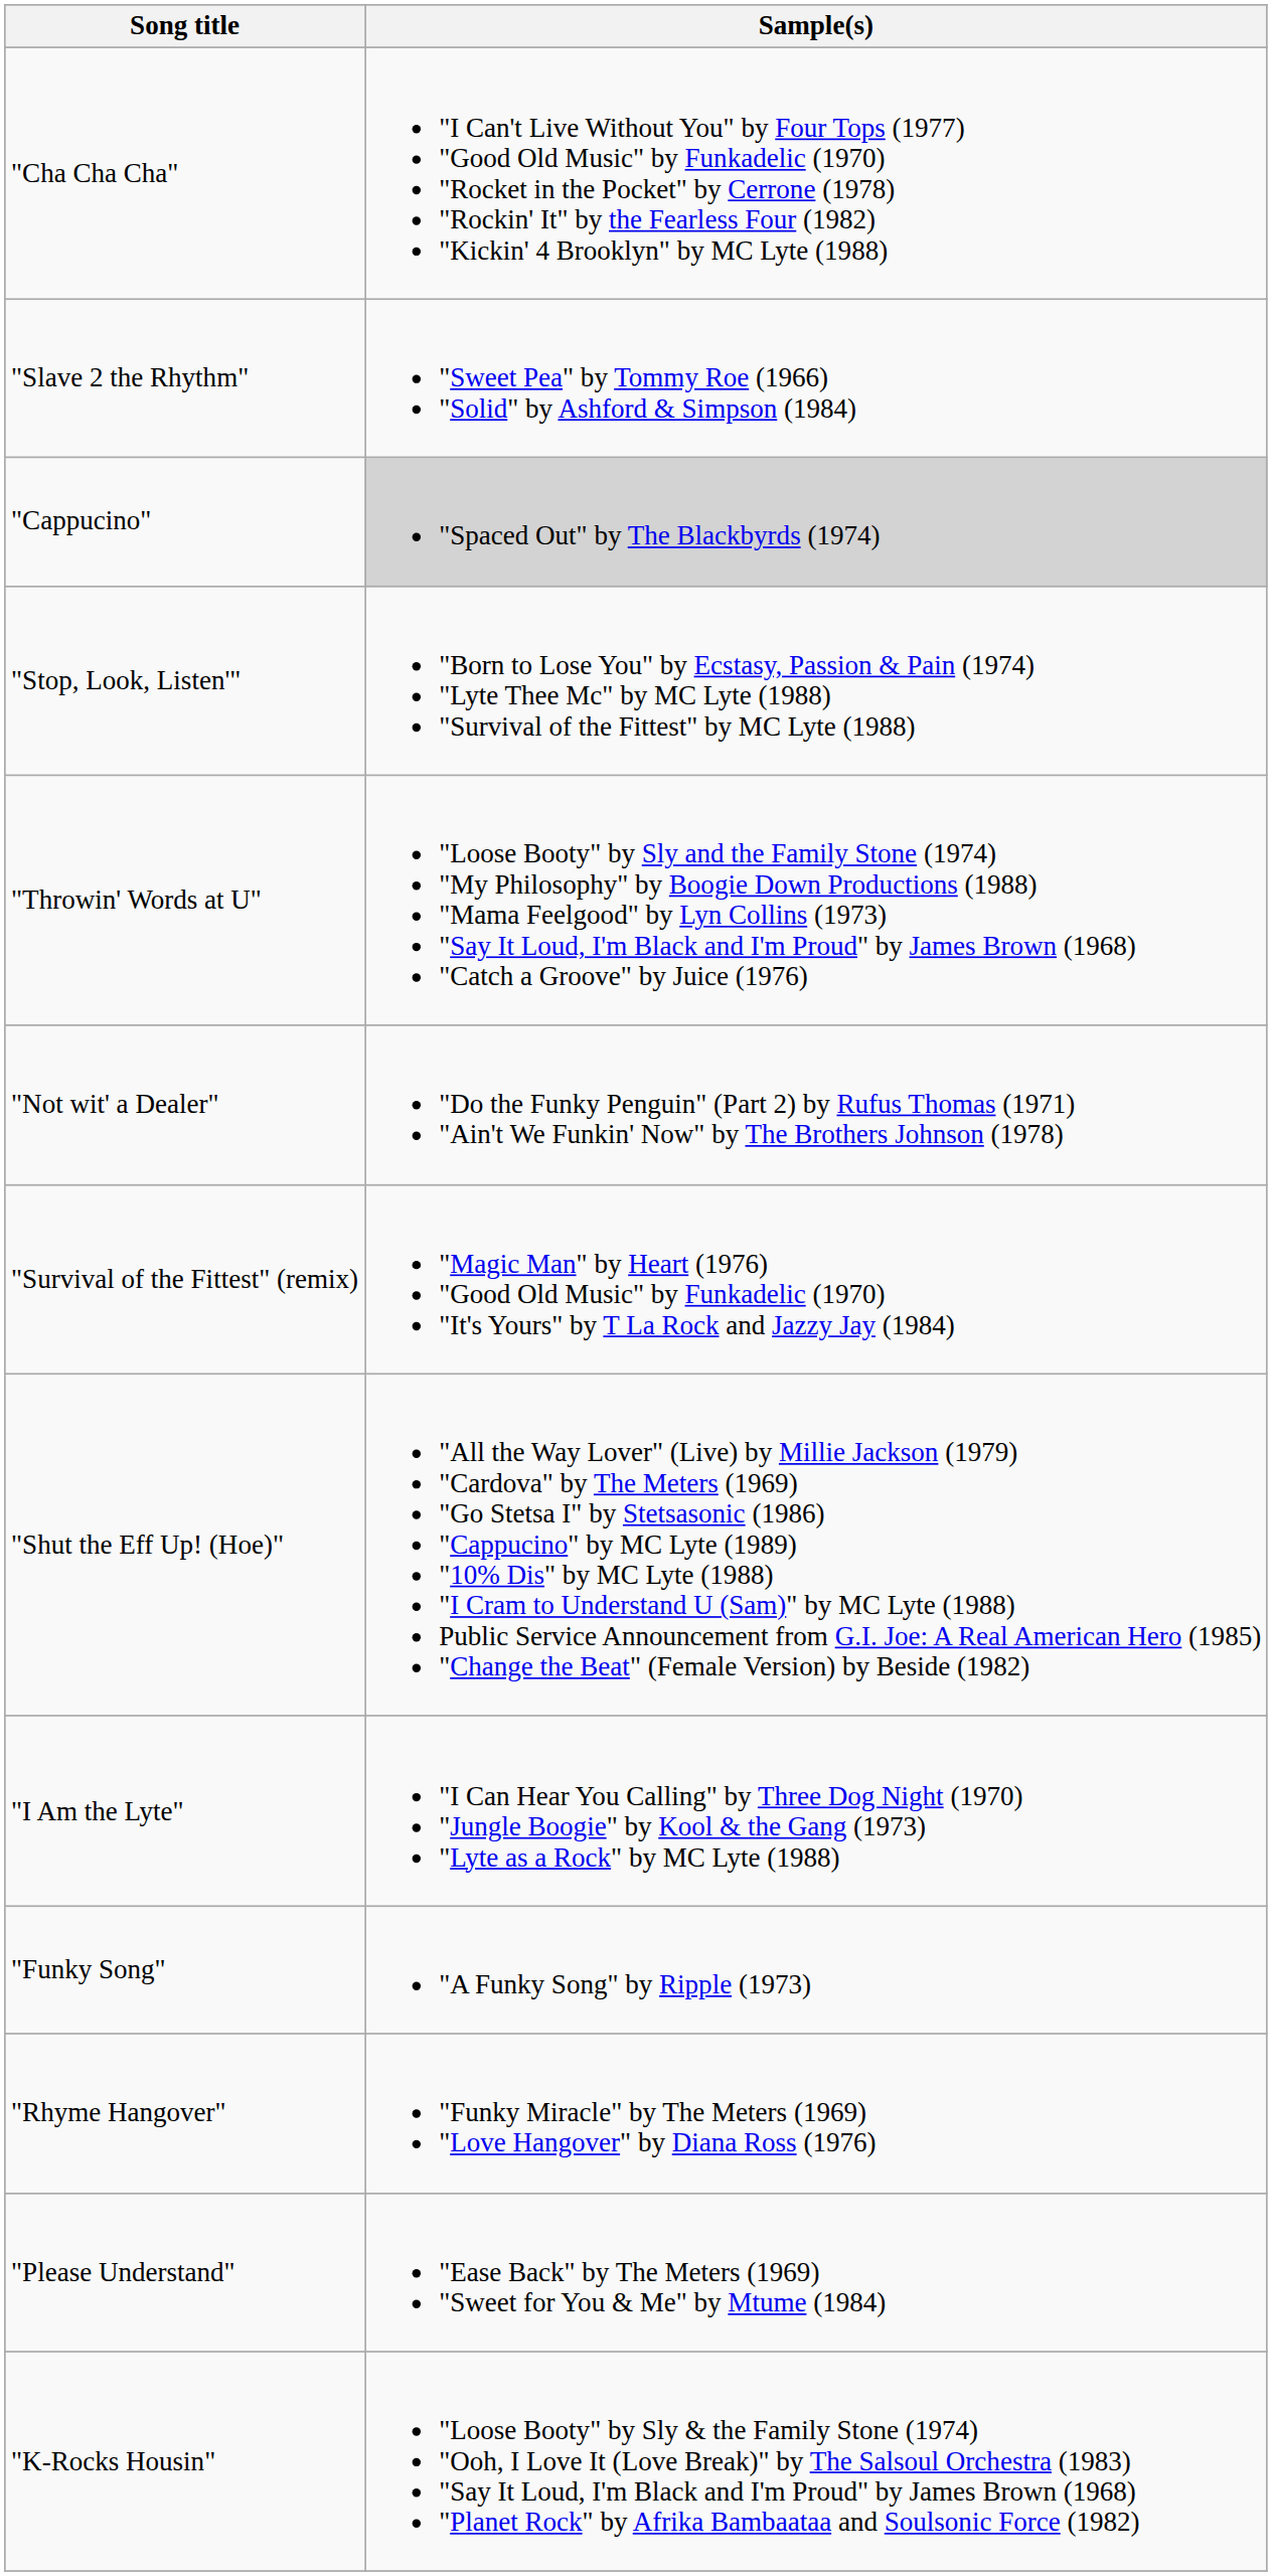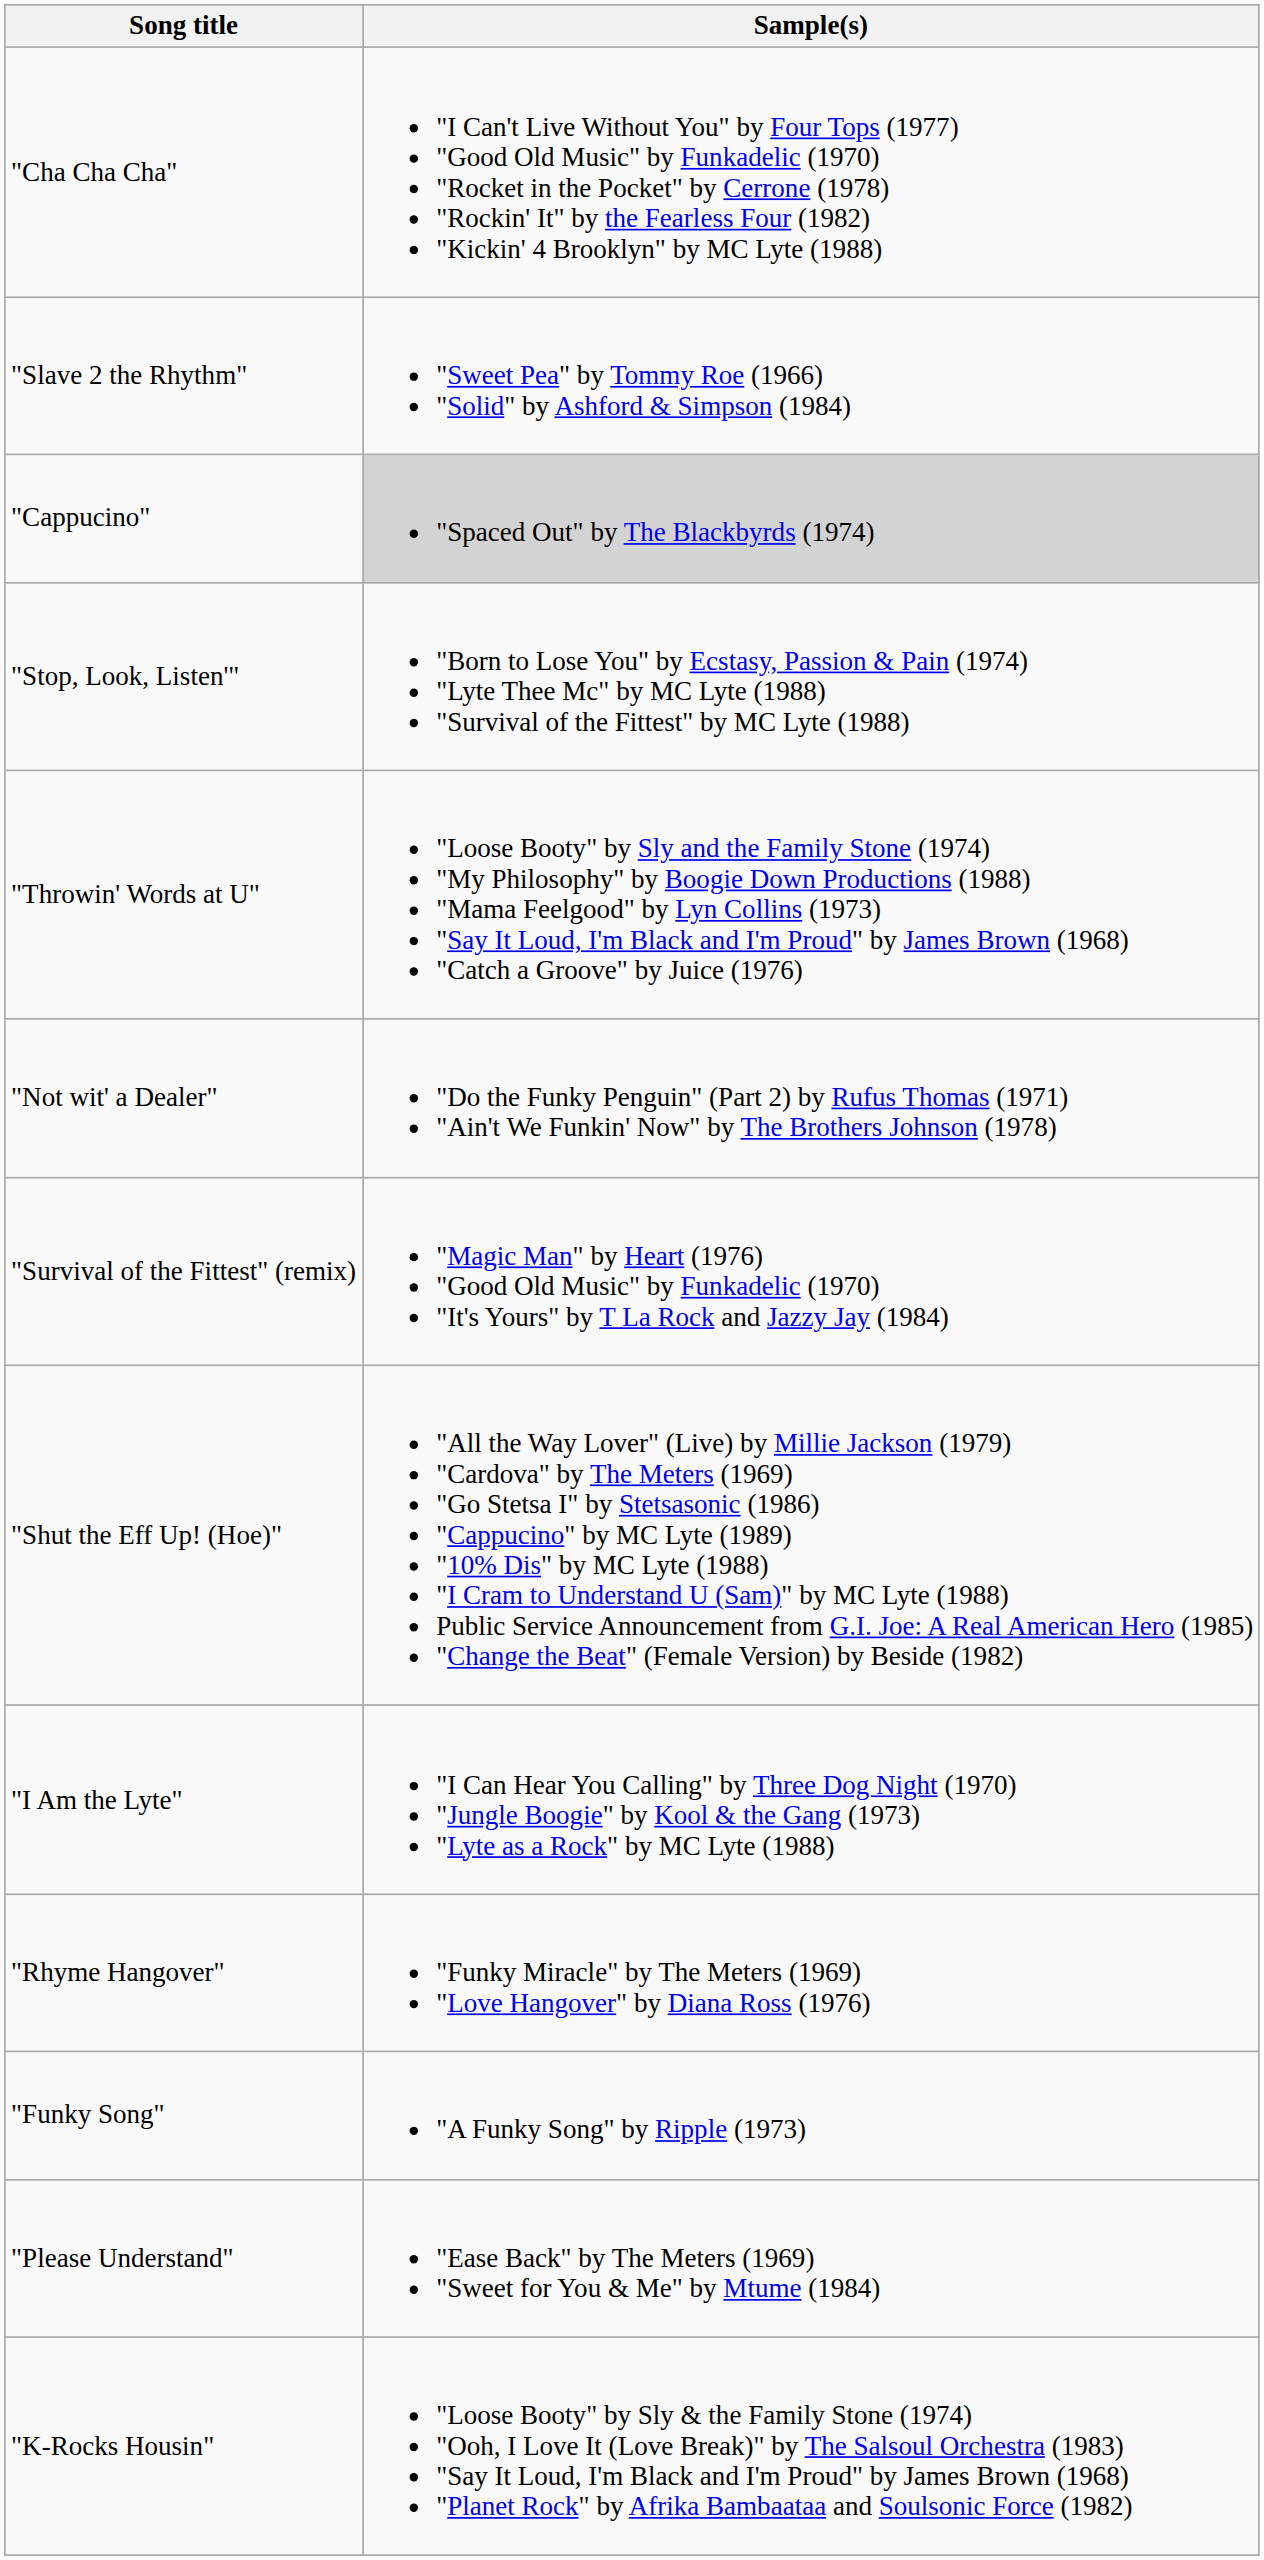rows swapped: "Rhyme Hangover" <-> "Funky Song"
